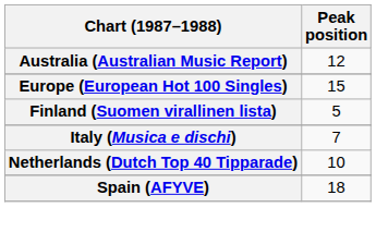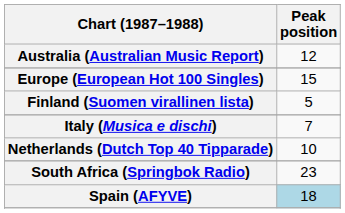+ row: South Africa (Springbok Radio) | 23
Spain (AFYVE) | Peak position: no background -> lightblue background
